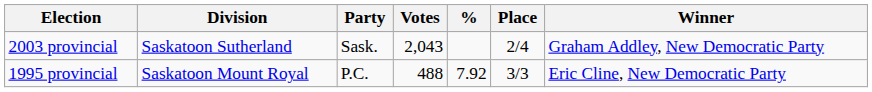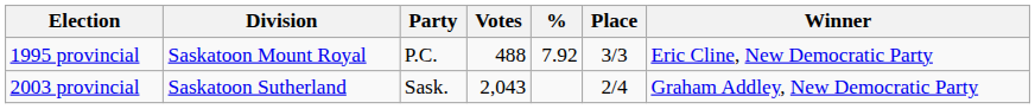rows swapped: 1995 provincial <-> 2003 provincial
